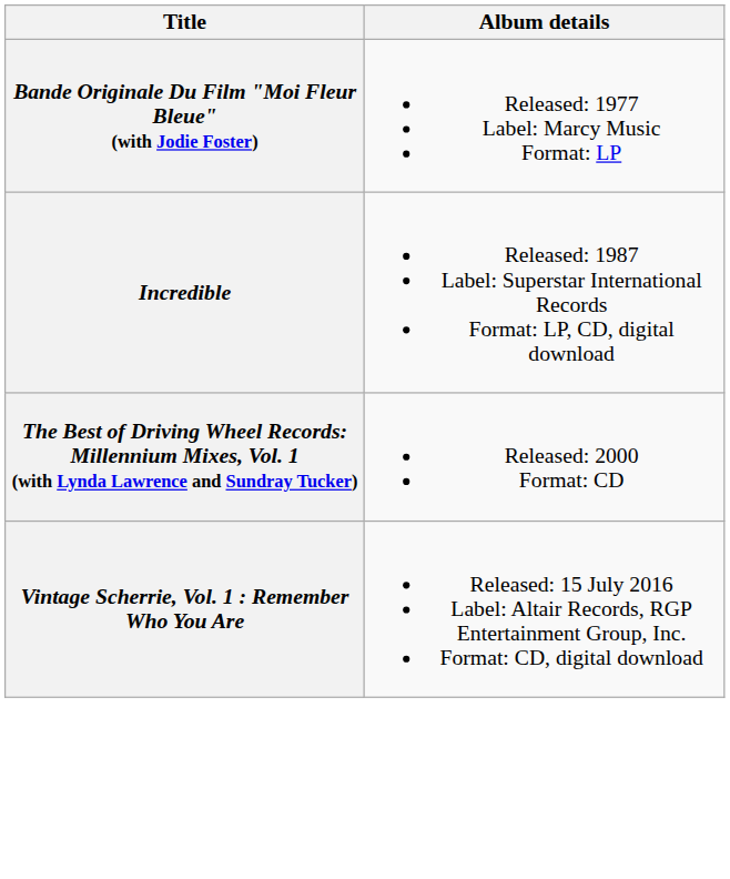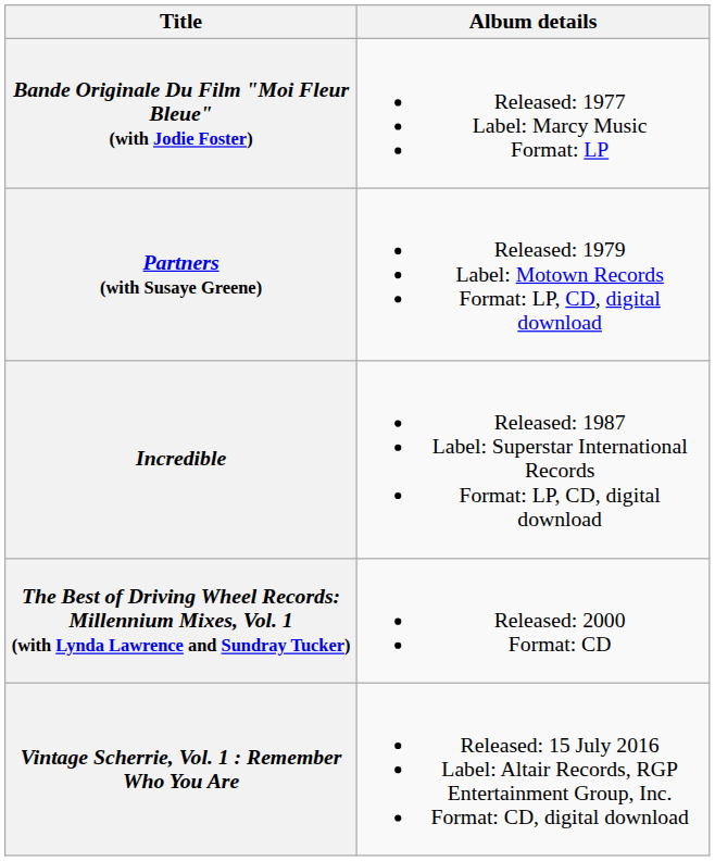+ row: Partners (with Susaye Greene) | Released: 1979 Label: Motown Records Format: LP, CD, digital download
